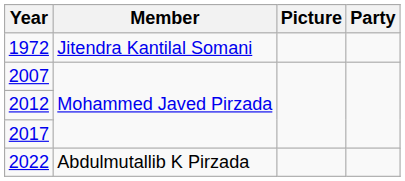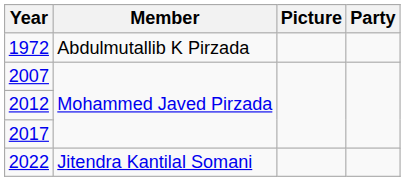1972 | Member: Jitendra Kantilal Somani -> Abdulmutallib K Pirzada
2022 | Member: Abdulmutallib K Pirzada -> Jitendra Kantilal Somani
